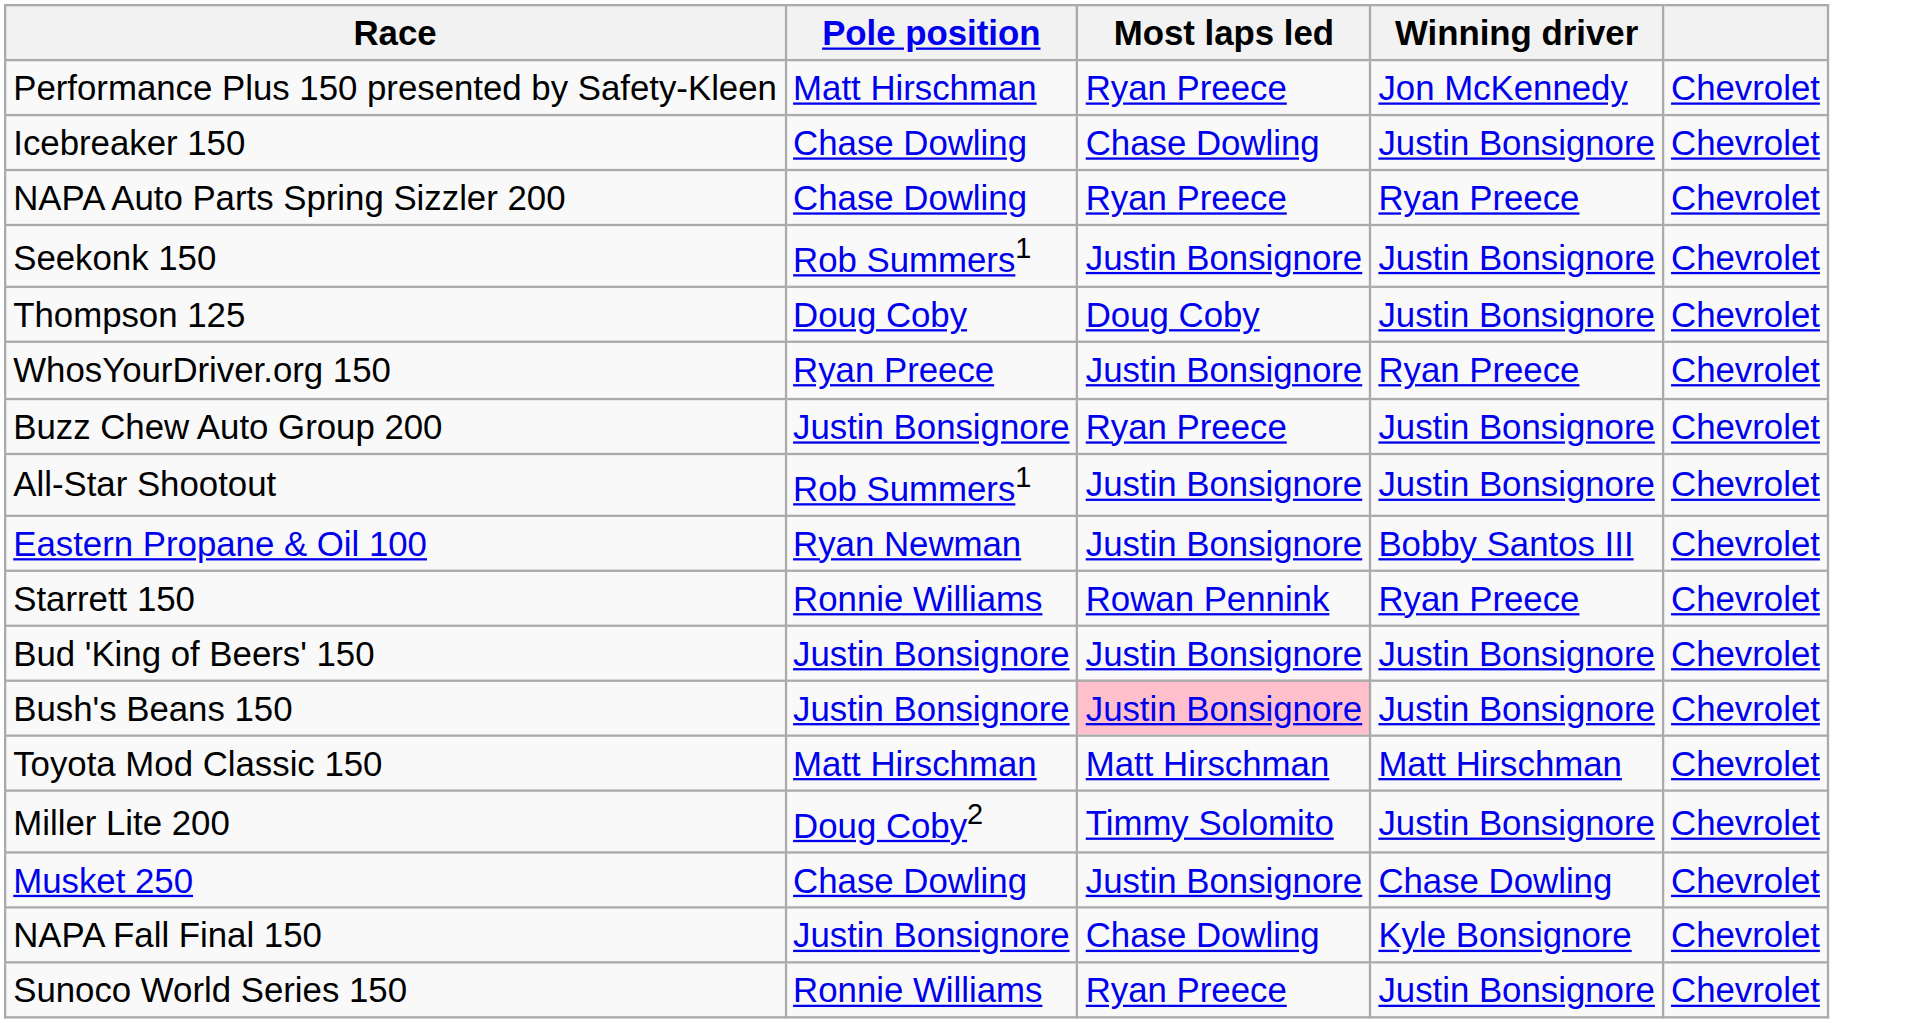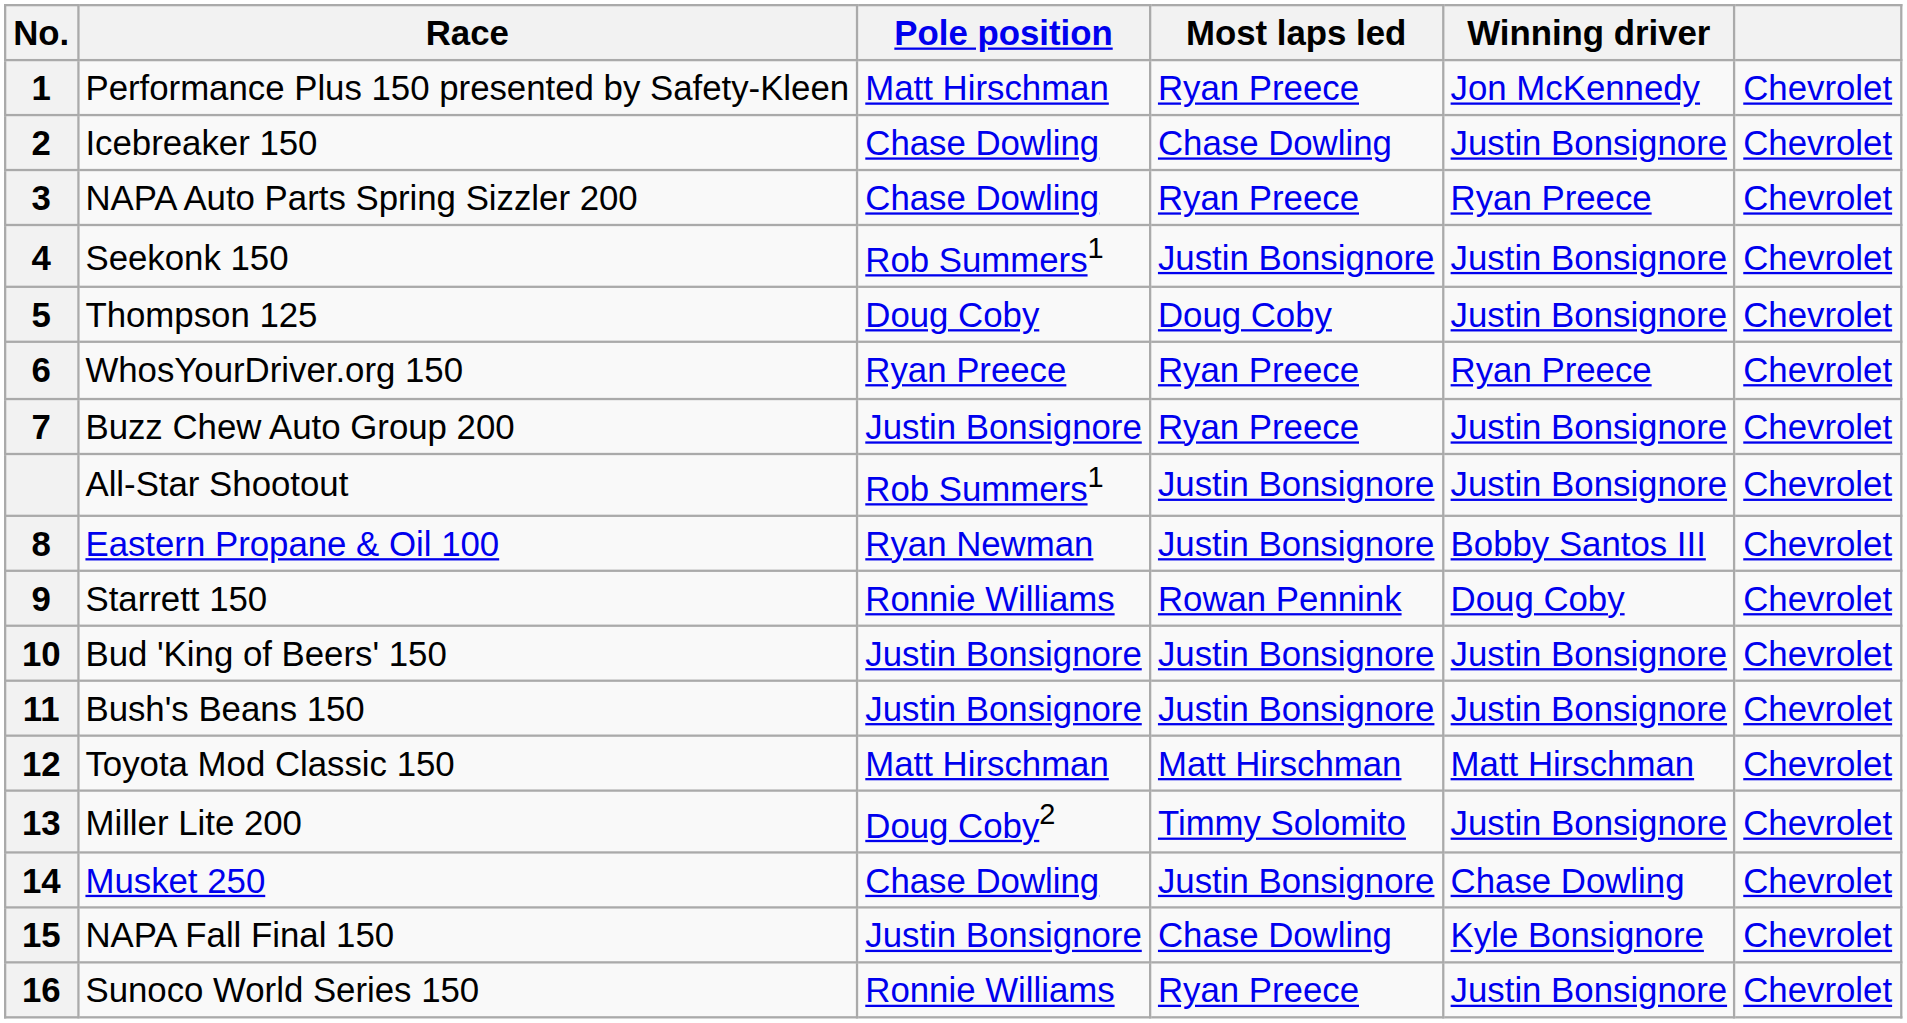+ column: No. | 1 | 2 | 3 | 4 | 5 | 6 | 7 | 8 | 9 | 10 | 11 | 12 | 13 | 14 | 15 | 16
WhosYourDriver.org 150 | Most laps led: Justin Bonsignore -> Ryan Preece
Starrett 150 | Winning driver: Ryan Preece -> Doug Coby
Bush's Beans 150 | Most laps led: pink background -> no background
